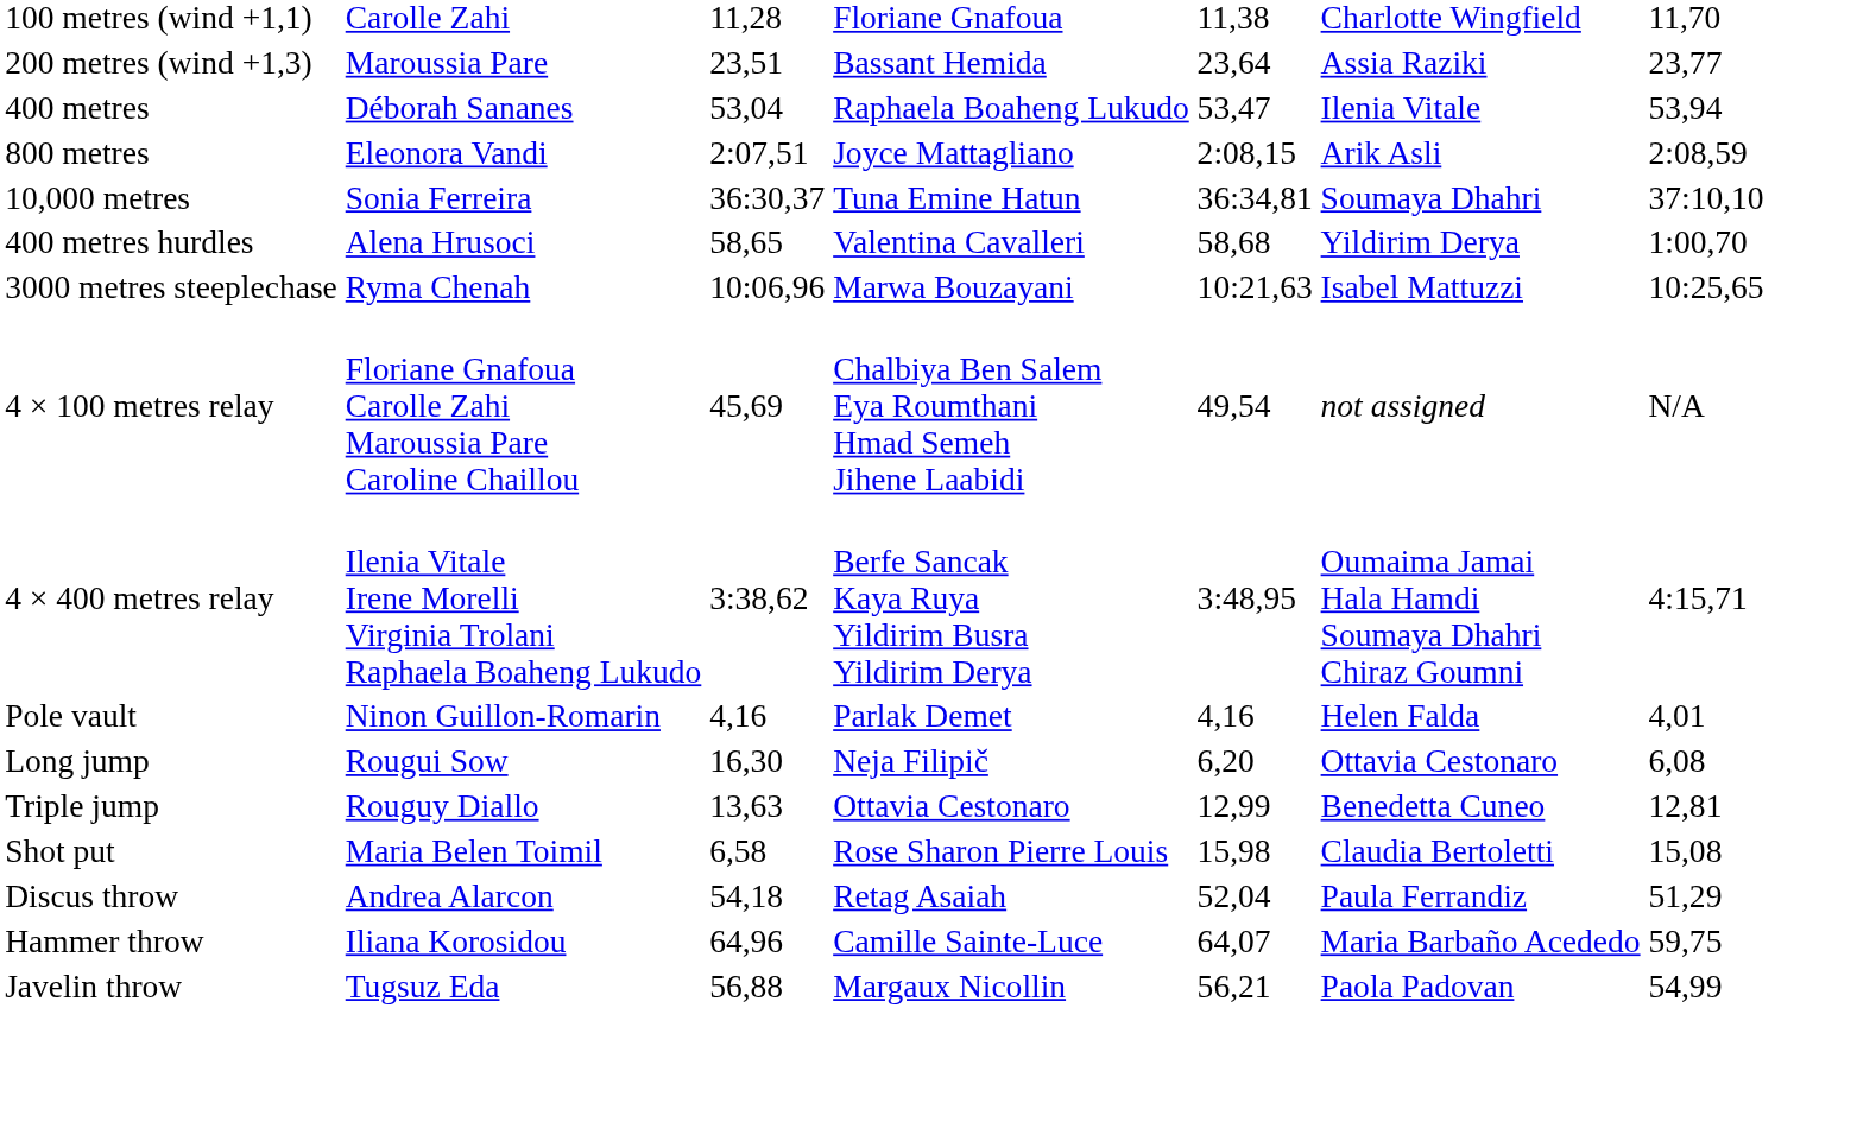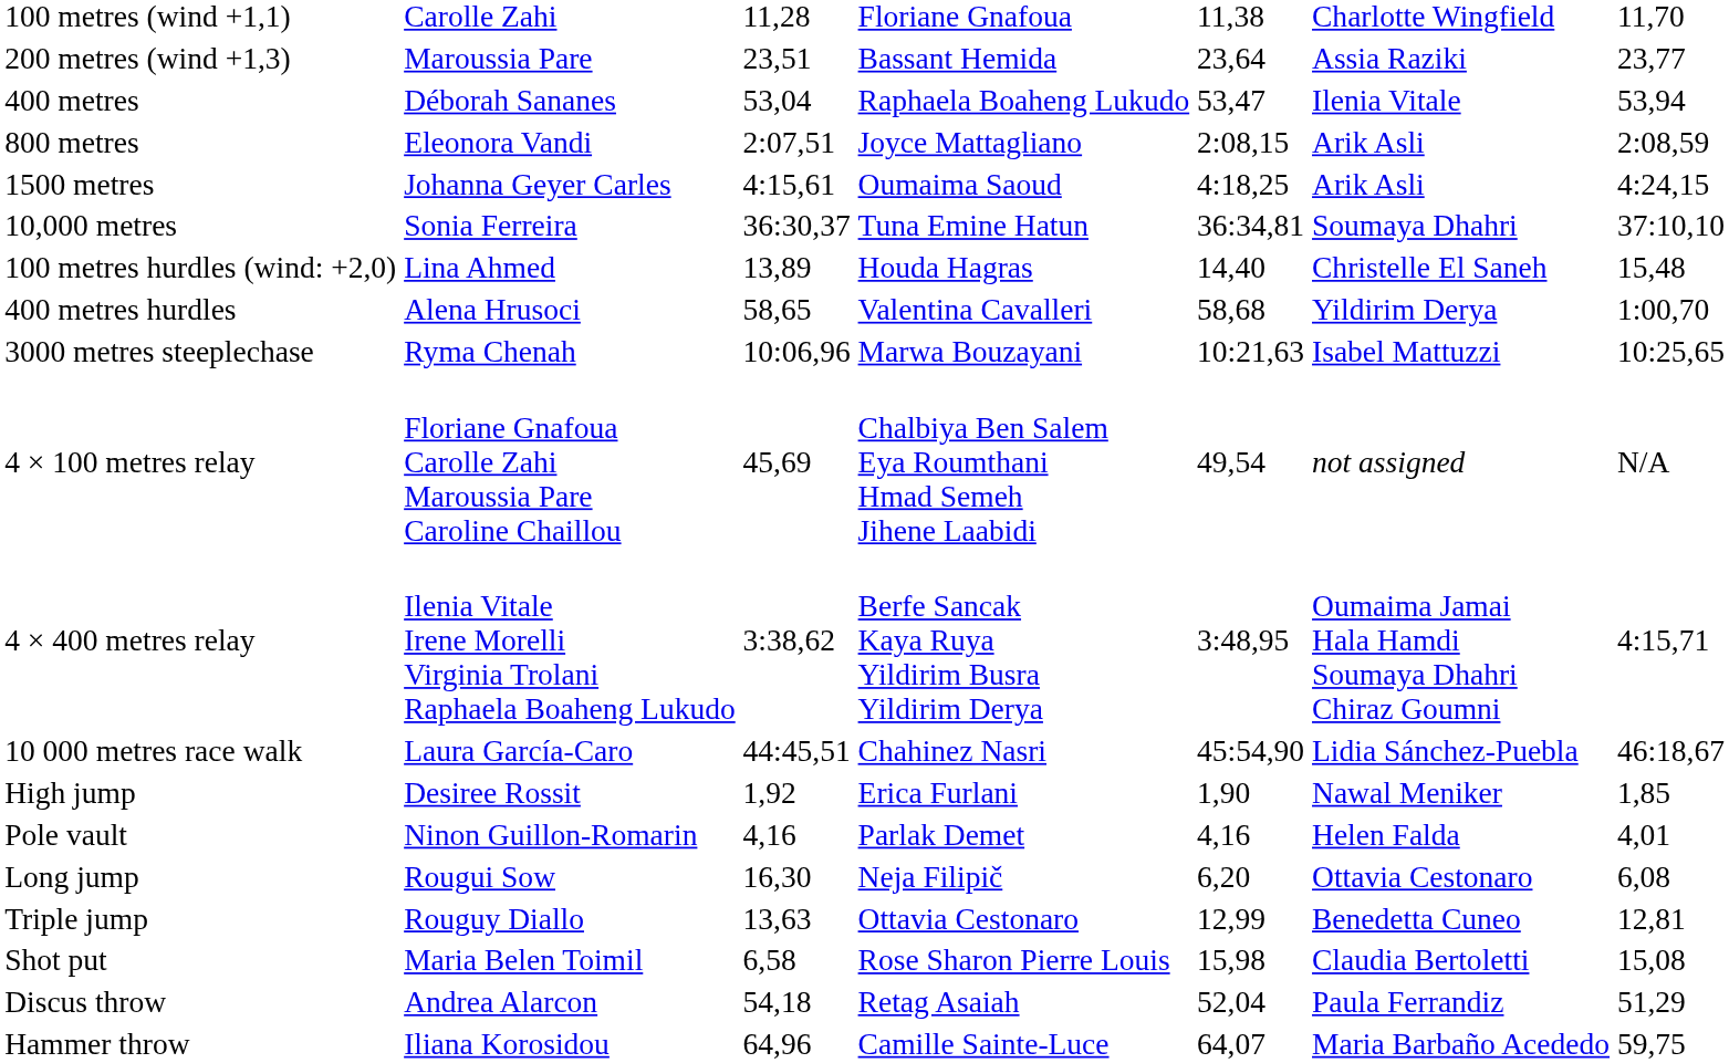+ row: 1500 metres | Johanna Geyer Carles | 4:15,61 | Oumaima Saoud | 4:18,25 | Arik Asli | 4:24,15
+ row: 100 metres hurdles (wind: +2,0) | Lina Ahmed | 13,89 | Houda Hagras | 14,40 | Christelle El Saneh | 15,48
+ row: 10 000 metres race walk | Laura García-Caro | 44:45,51 | Chahinez Nasri | 45:54,90 | Lidia Sánchez-Puebla | 46:18,67
+ row: High jump | Desiree Rossit | 1,92 | Erica Furlani | 1,90 | Nawal Meniker | 1,85
- row: Javelin throw | Tugsuz Eda | 56,88 | Margaux Nicollin | 56,21 | Paola Padovan | 54,99
